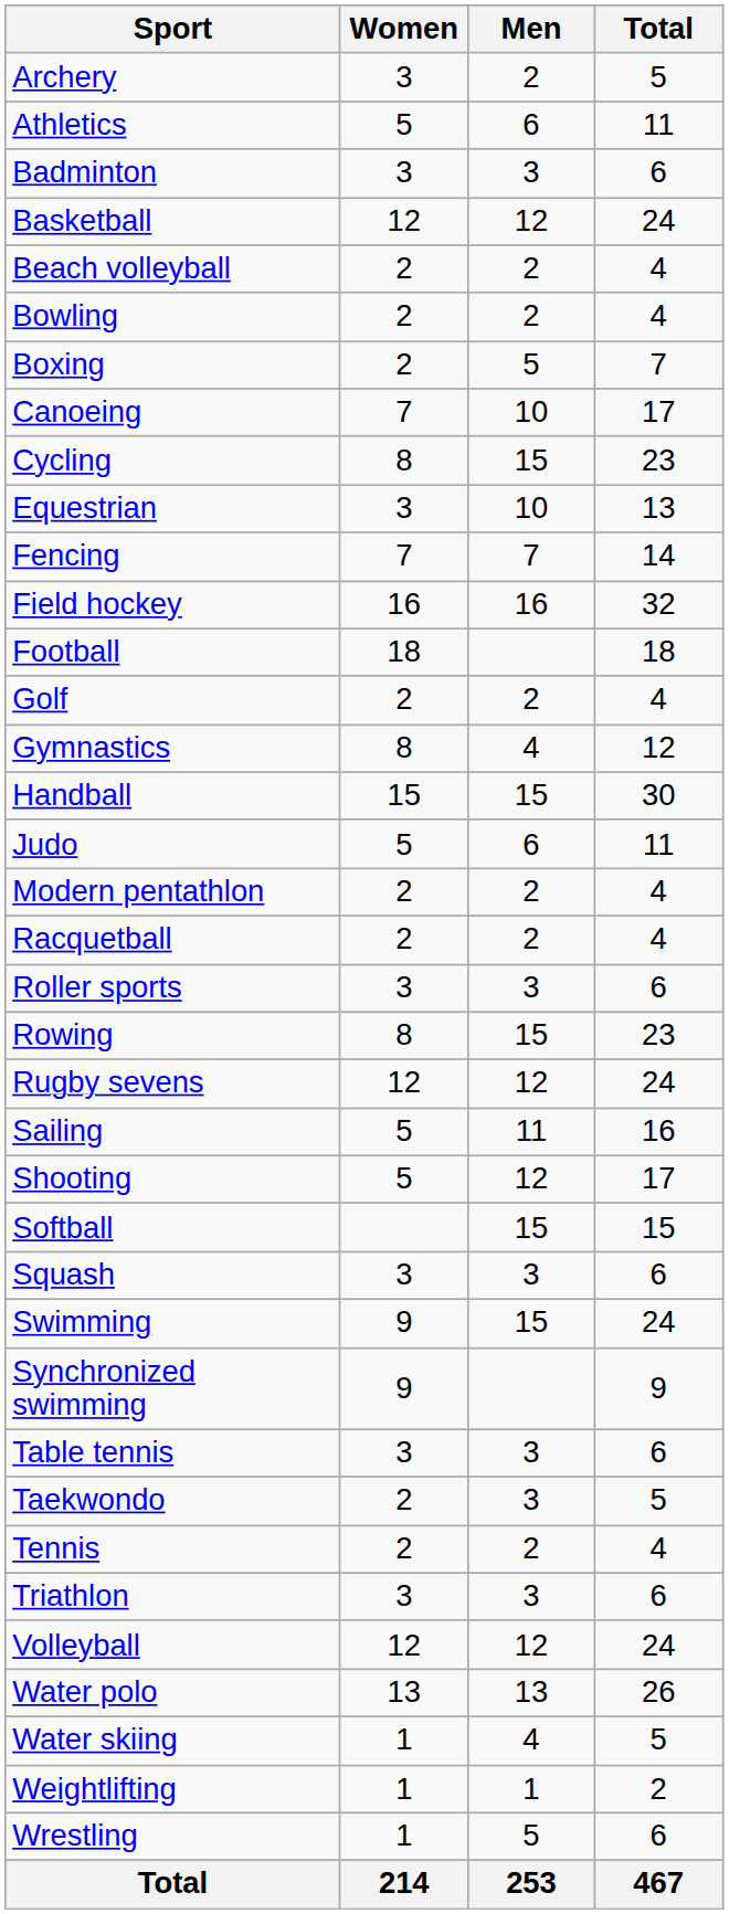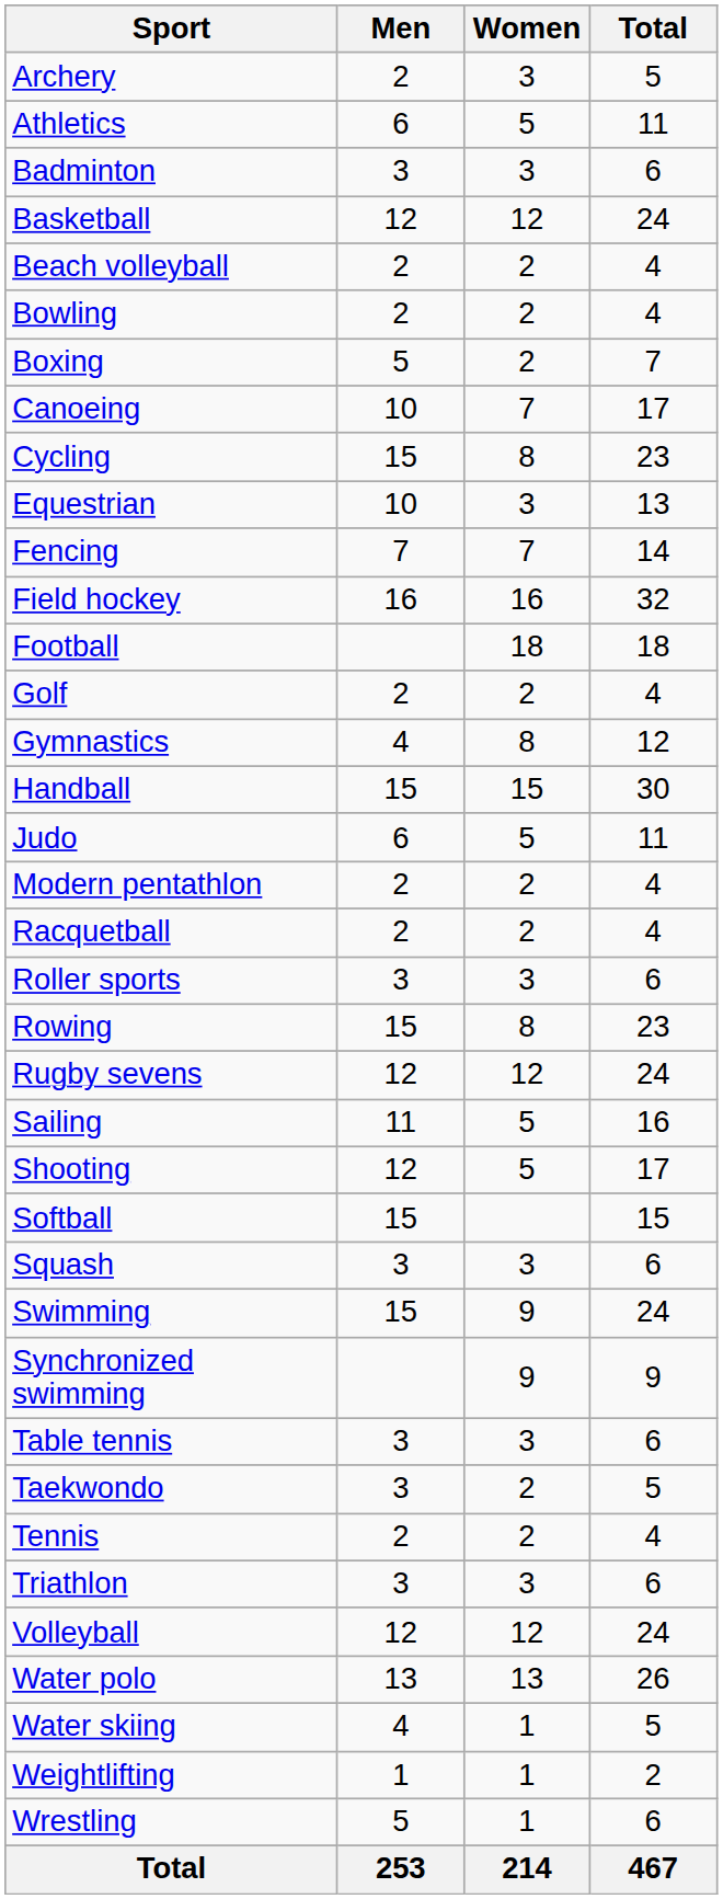columns swapped: Men <-> Women
